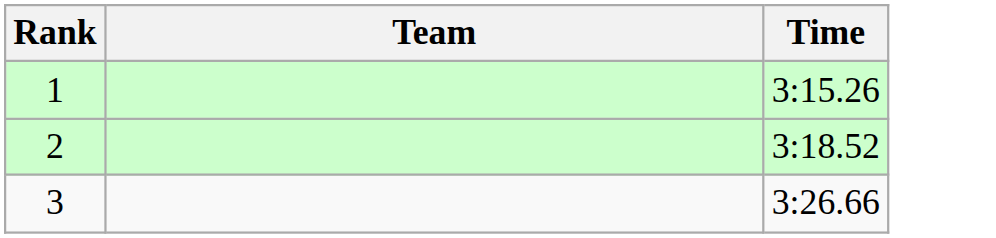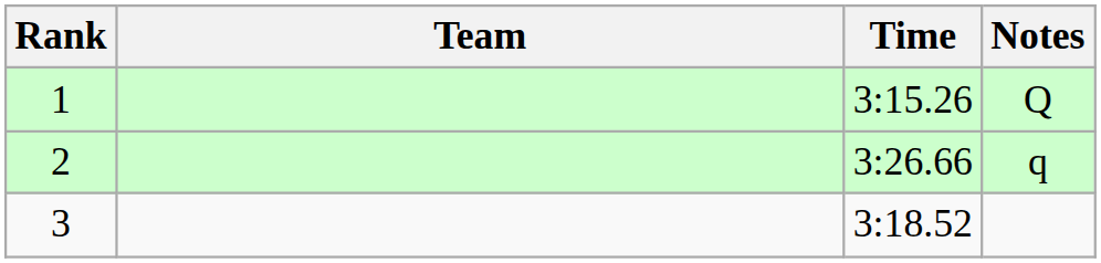+ column: Notes | Q | q
2 | Time: 3:18.52 -> 3:26.66
3 | Time: 3:26.66 -> 3:18.52
